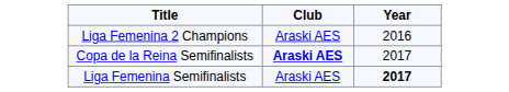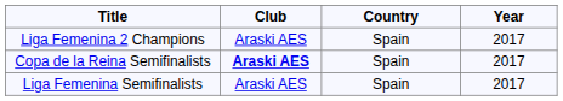+ column: Country | Spain | Spain | Spain
Liga Femenina 2 Champions | Year: 2016 -> 2017
Liga Femenina Semifinalists | Year: bold -> normal
